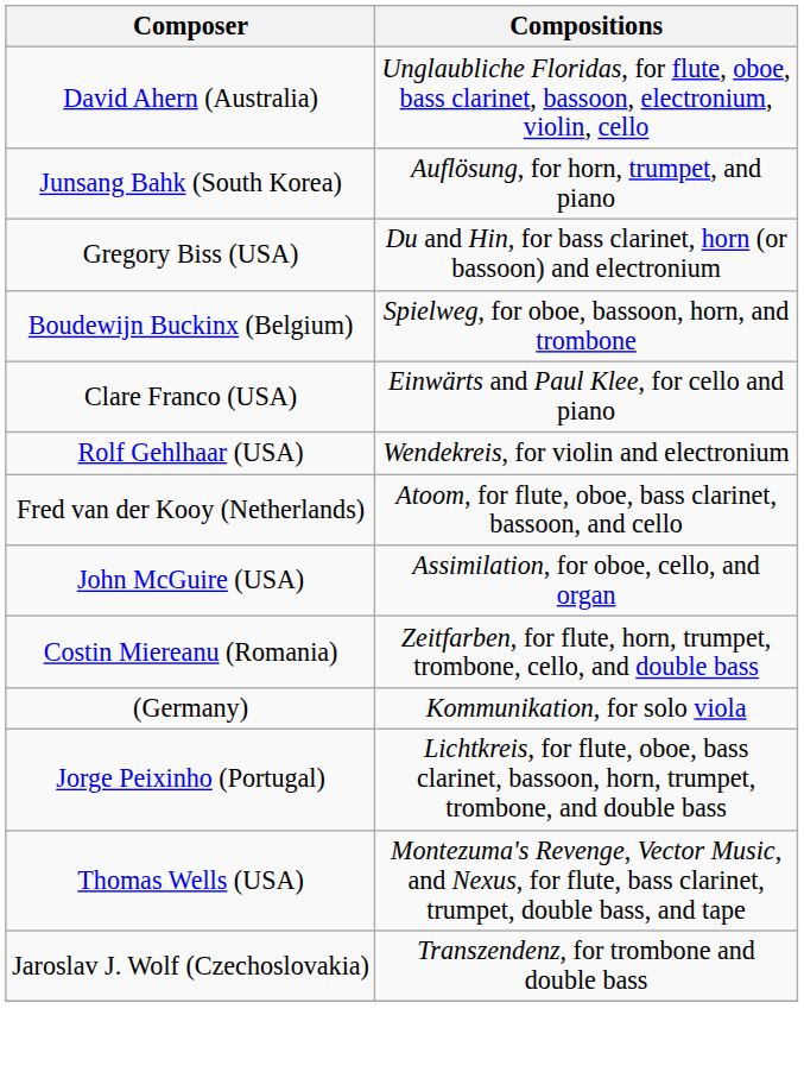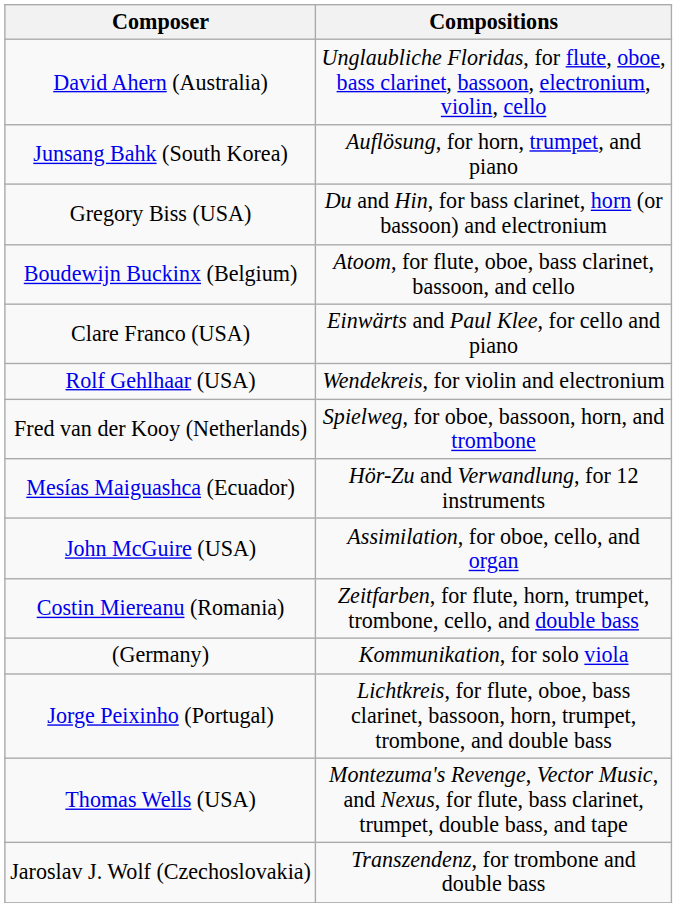Boudewijn Buckinx (Belgium) | Compositions: Spielweg, for oboe, bassoon, horn, and trombone -> Atoom, for flute, oboe, bass clarinet, bassoon, and cello
Fred van der Kooy (Netherlands) | Compositions: Atoom, for flute, oboe, bass clarinet, bassoon, and cello -> Spielweg, for oboe, bassoon, horn, and trombone
+ row: Mesías Maiguashca (Ecuador) | Hör-Zu and Verwandlung, for 12 instruments
